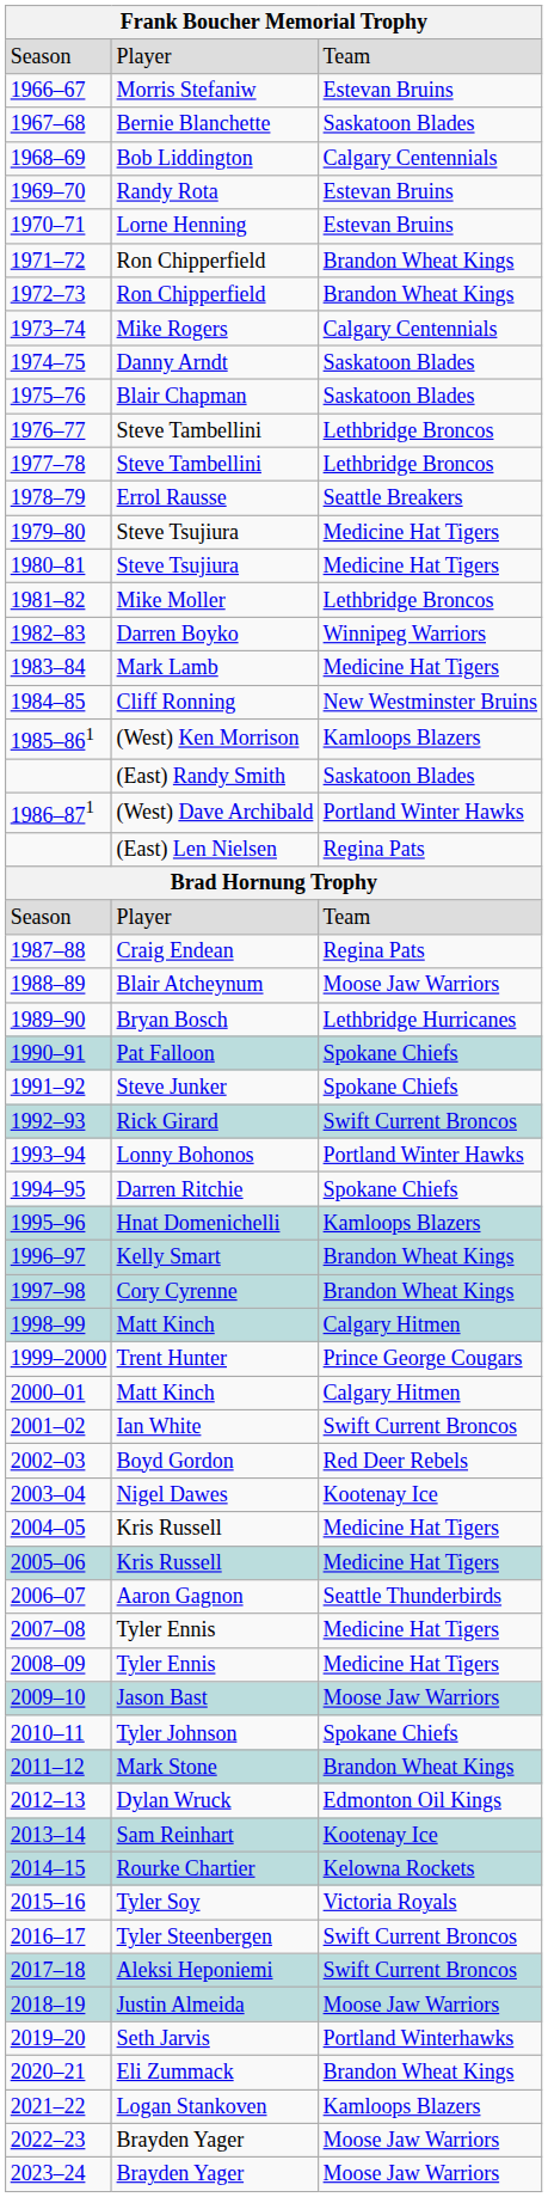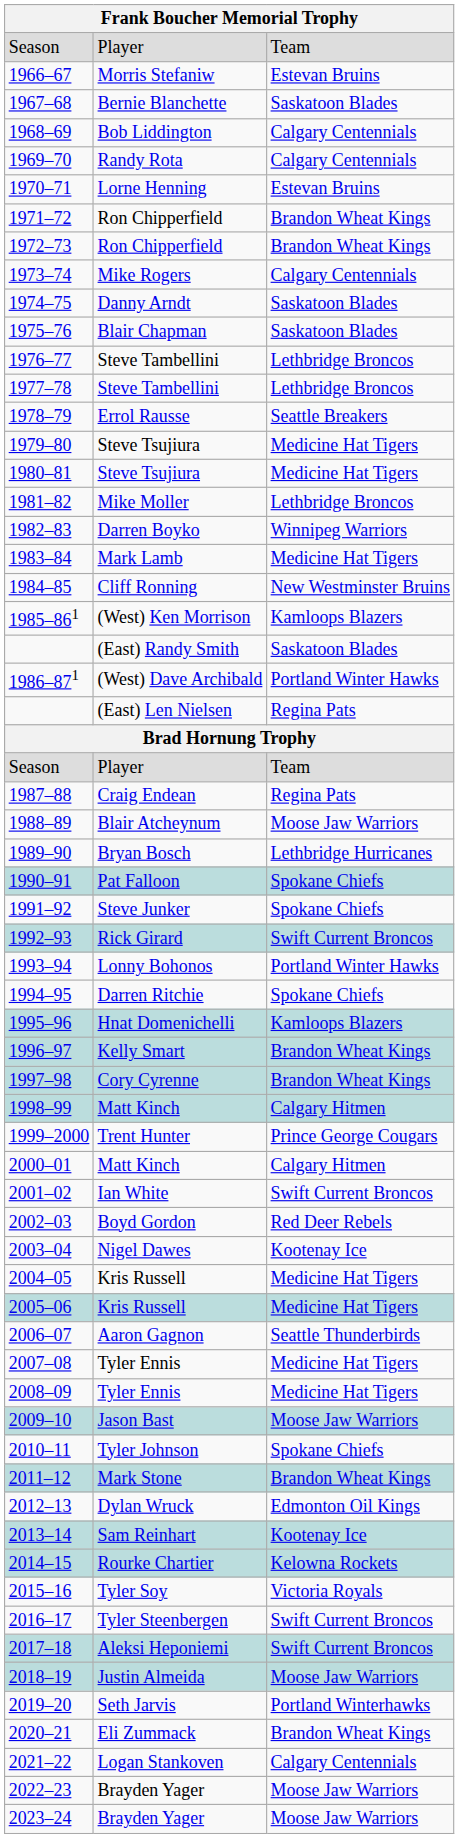1969–70 | column 3: Estevan Bruins -> Calgary Centennials
2021–22 | column 3: Kamloops Blazers -> Calgary Centennials
